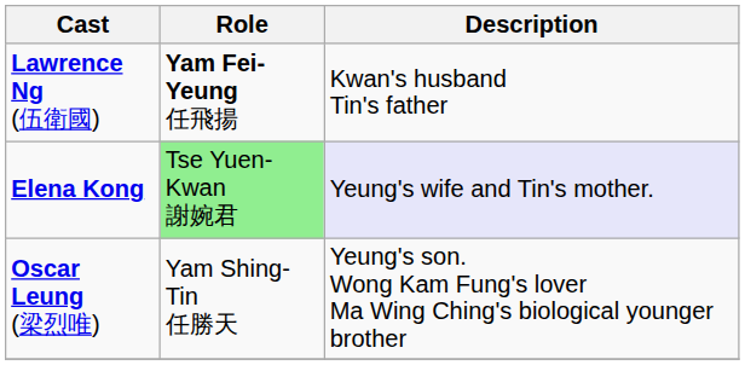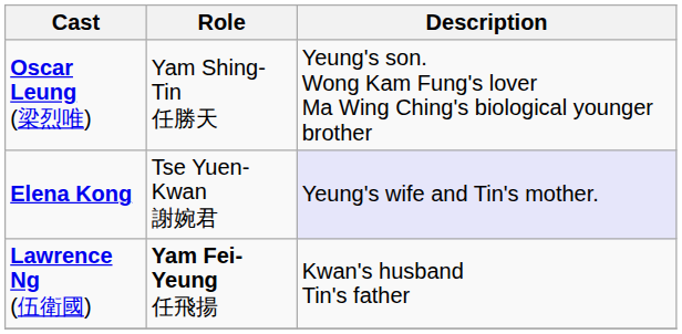rows swapped: Lawrence Ng (伍衛國) <-> Oscar Leung (梁烈唯)
Elena Kong | Role: lightgreen background -> no background
